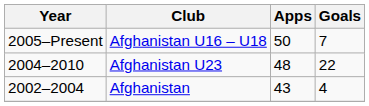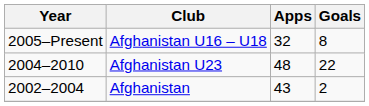Afghanistan U16 – U18 | Apps: 50 -> 32
Afghanistan U16 – U18 | Goals: 7 -> 8
Afghanistan | Goals: 4 -> 2
